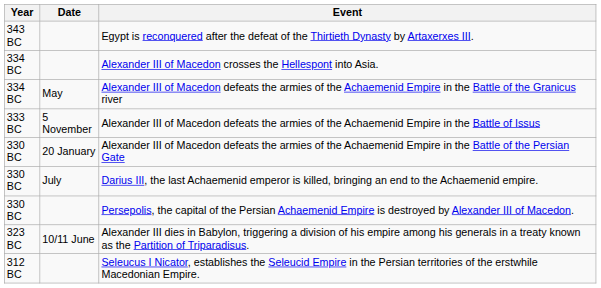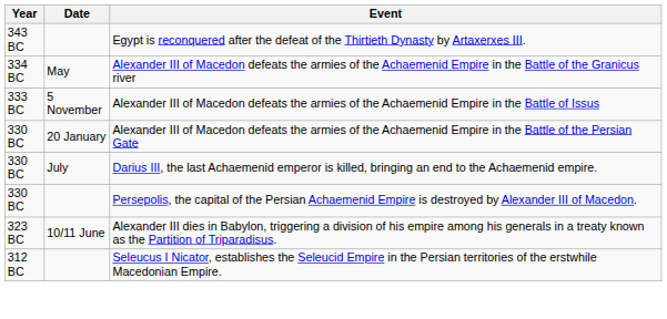- row: 334 BC | Alexander III of Macedon crosses the Hellespont into Asia.
